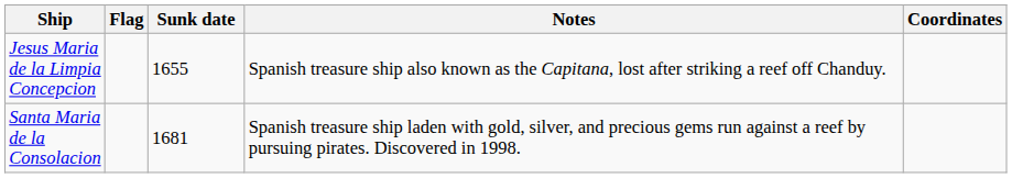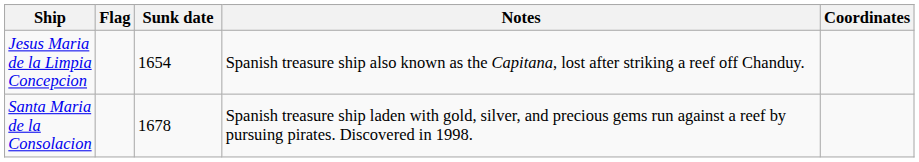Jesus Maria de la Limpia Concepcion | Sunk date: 1655 -> 1654
Santa Maria de la Consolacion | Sunk date: 1681 -> 1678
